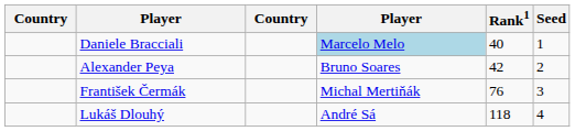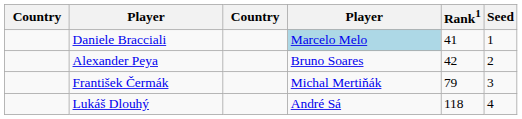Daniele Bracciali | Rank1: 40 -> 41
František Čermák | Rank1: 76 -> 79
